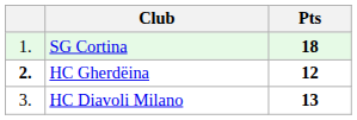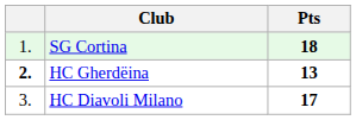HC Gherdëina | Pts: 12 -> 13
HC Diavoli Milano | Pts: 13 -> 17
